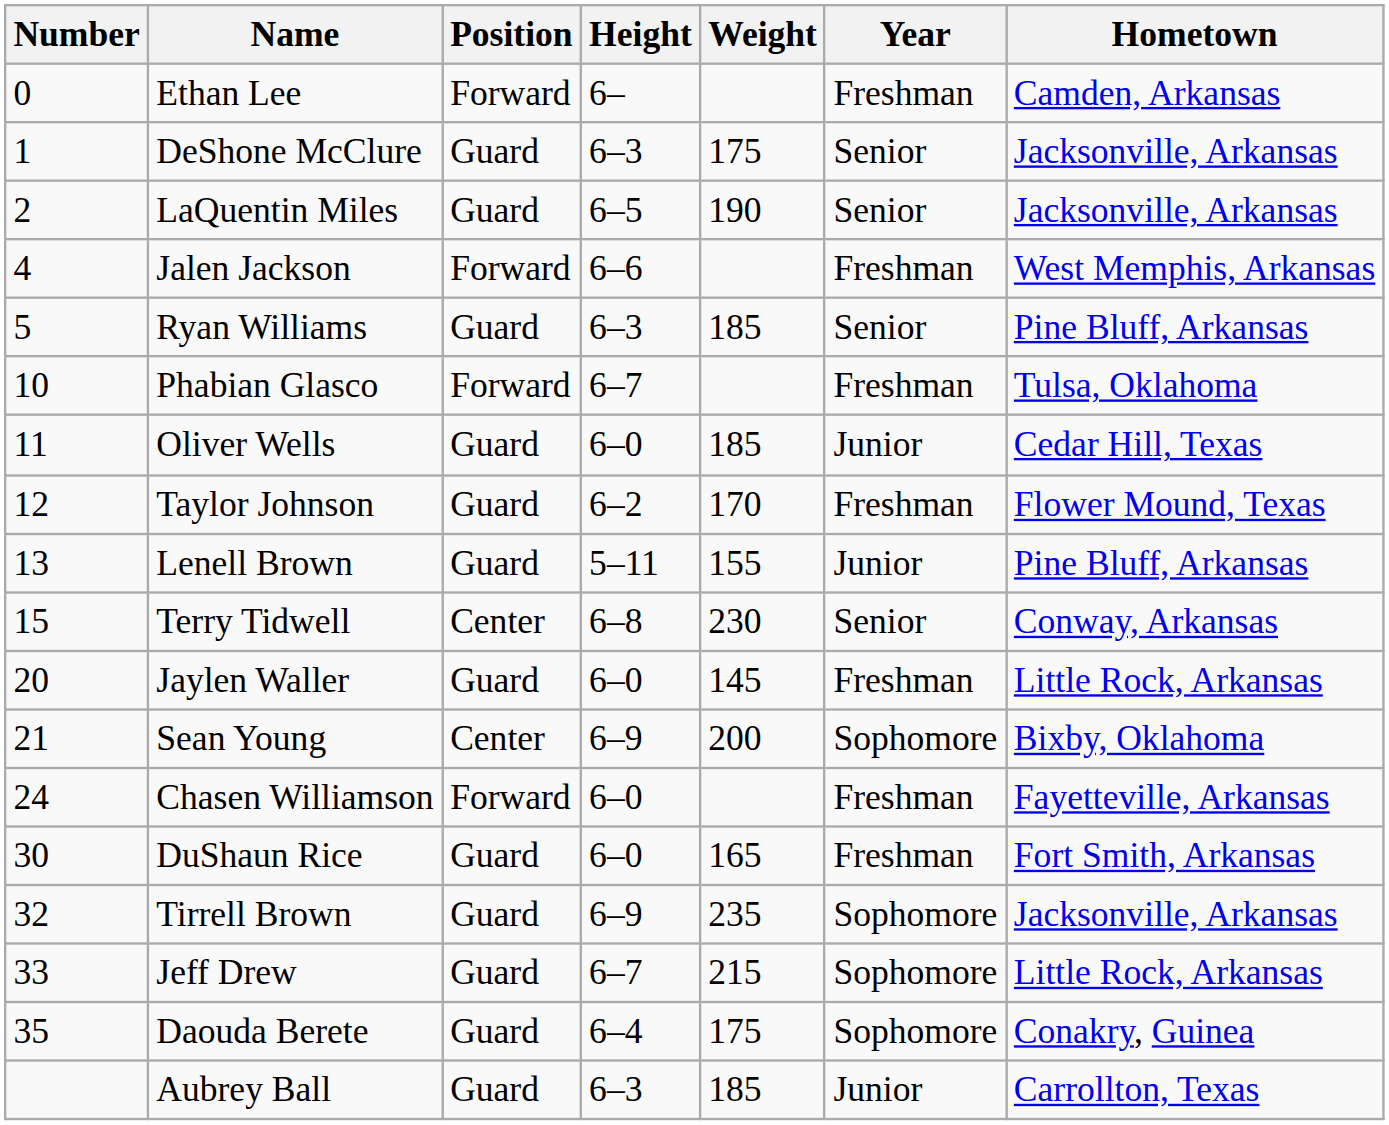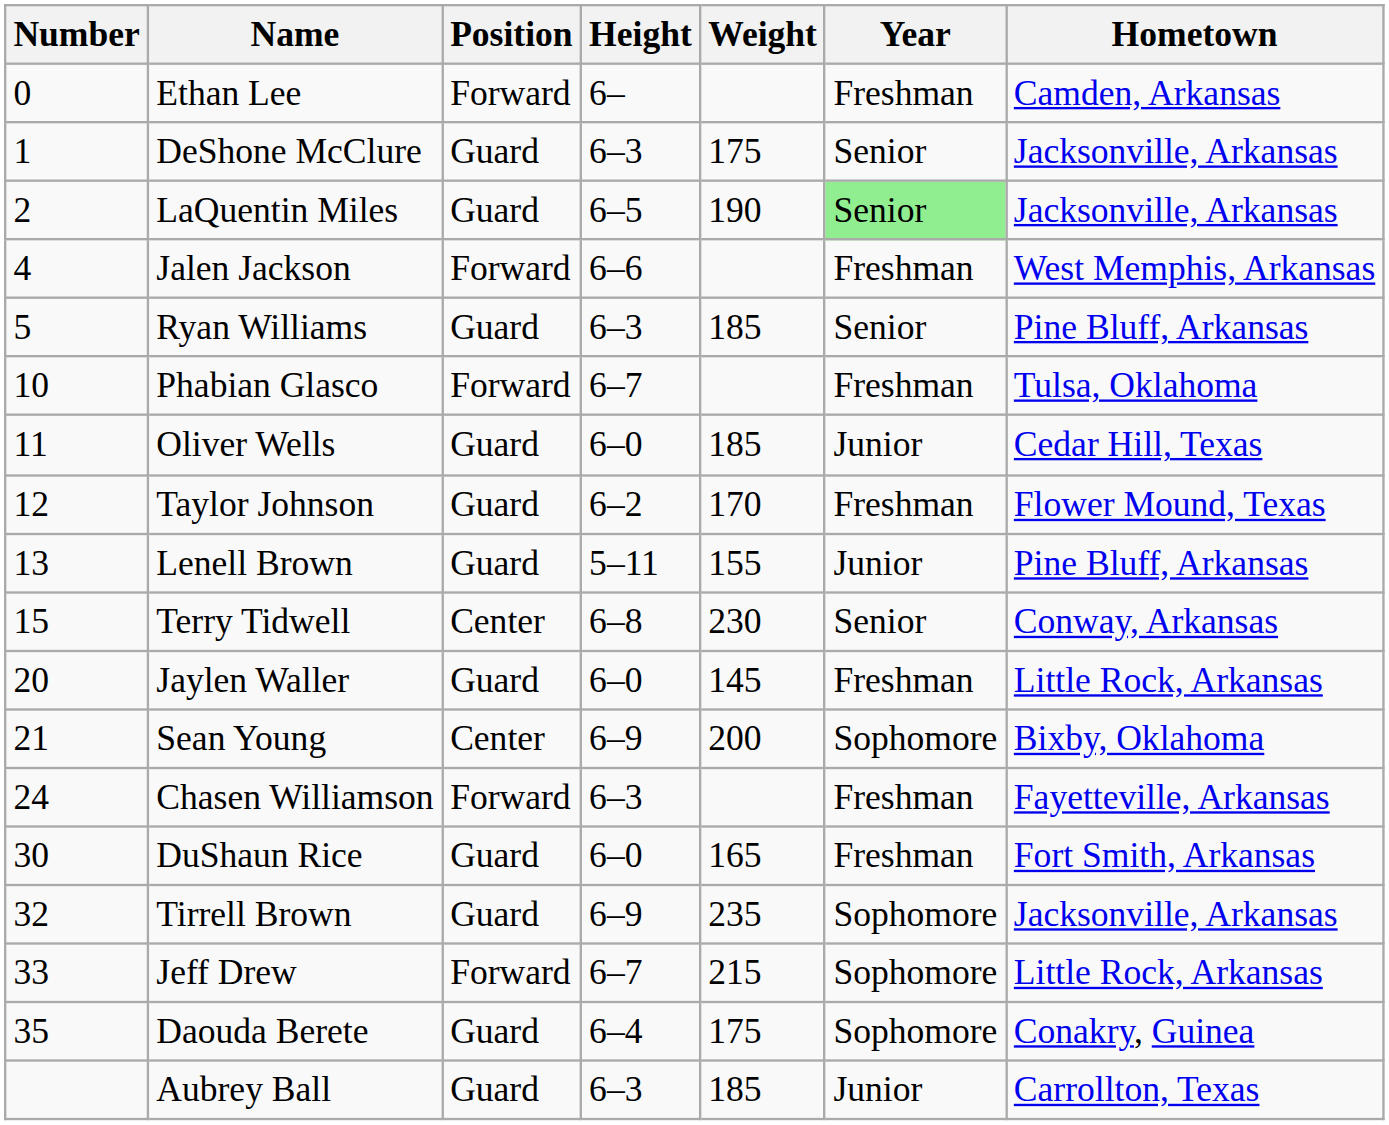LaQuentin Miles | Year: no background -> lightgreen background
Chasen Williamson | Height: 6–0 -> 6–3
Jeff Drew | Position: Guard -> Forward
